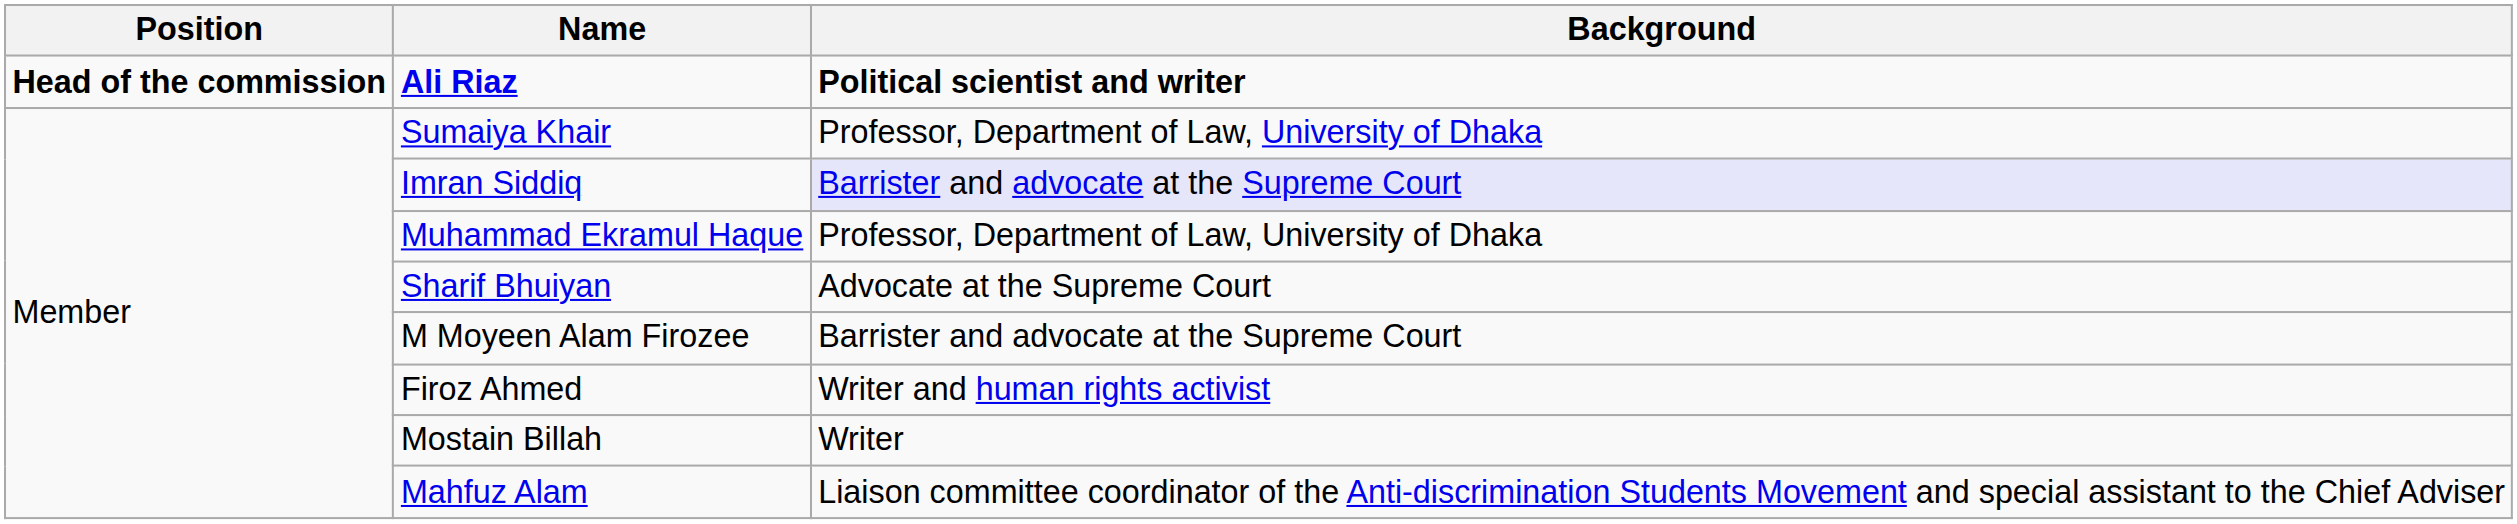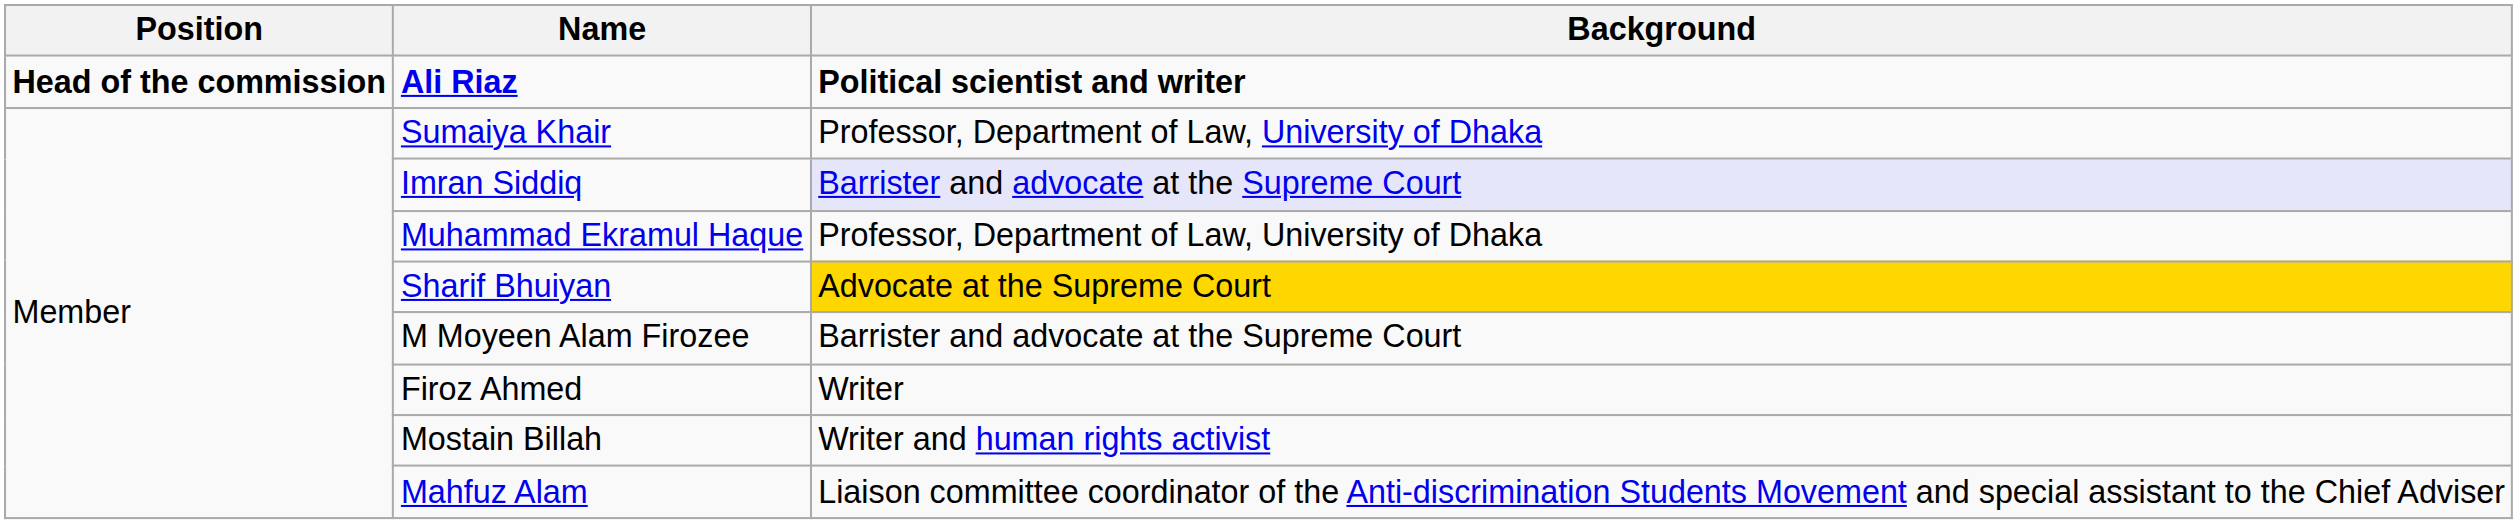Sharif Bhuiyan | Background: no background -> gold background
Firoz Ahmed | Background: Writer and human rights activist -> Writer
Mostain Billah | Background: Writer -> Writer and human rights activist
